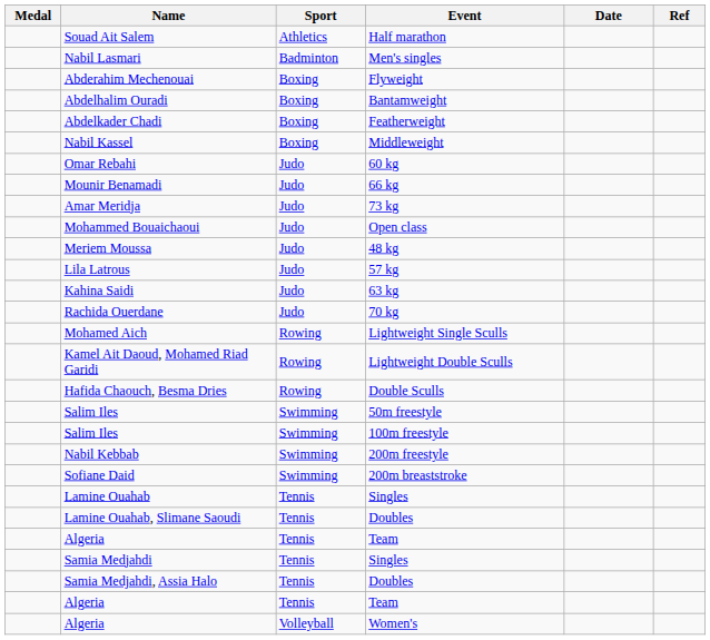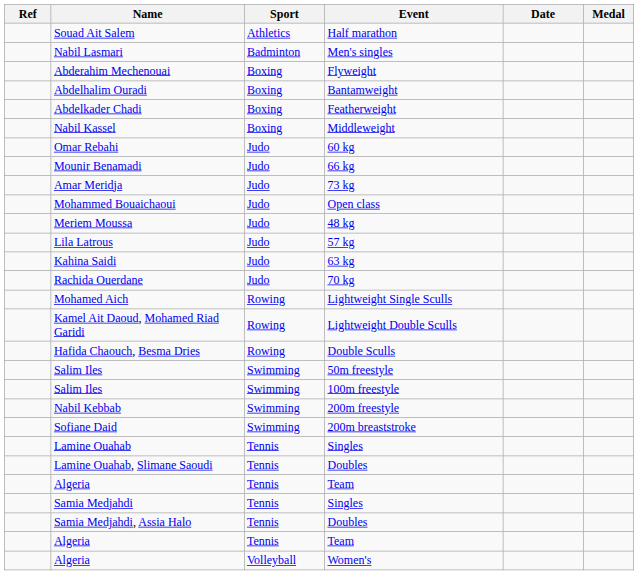columns swapped: Medal <-> Ref
